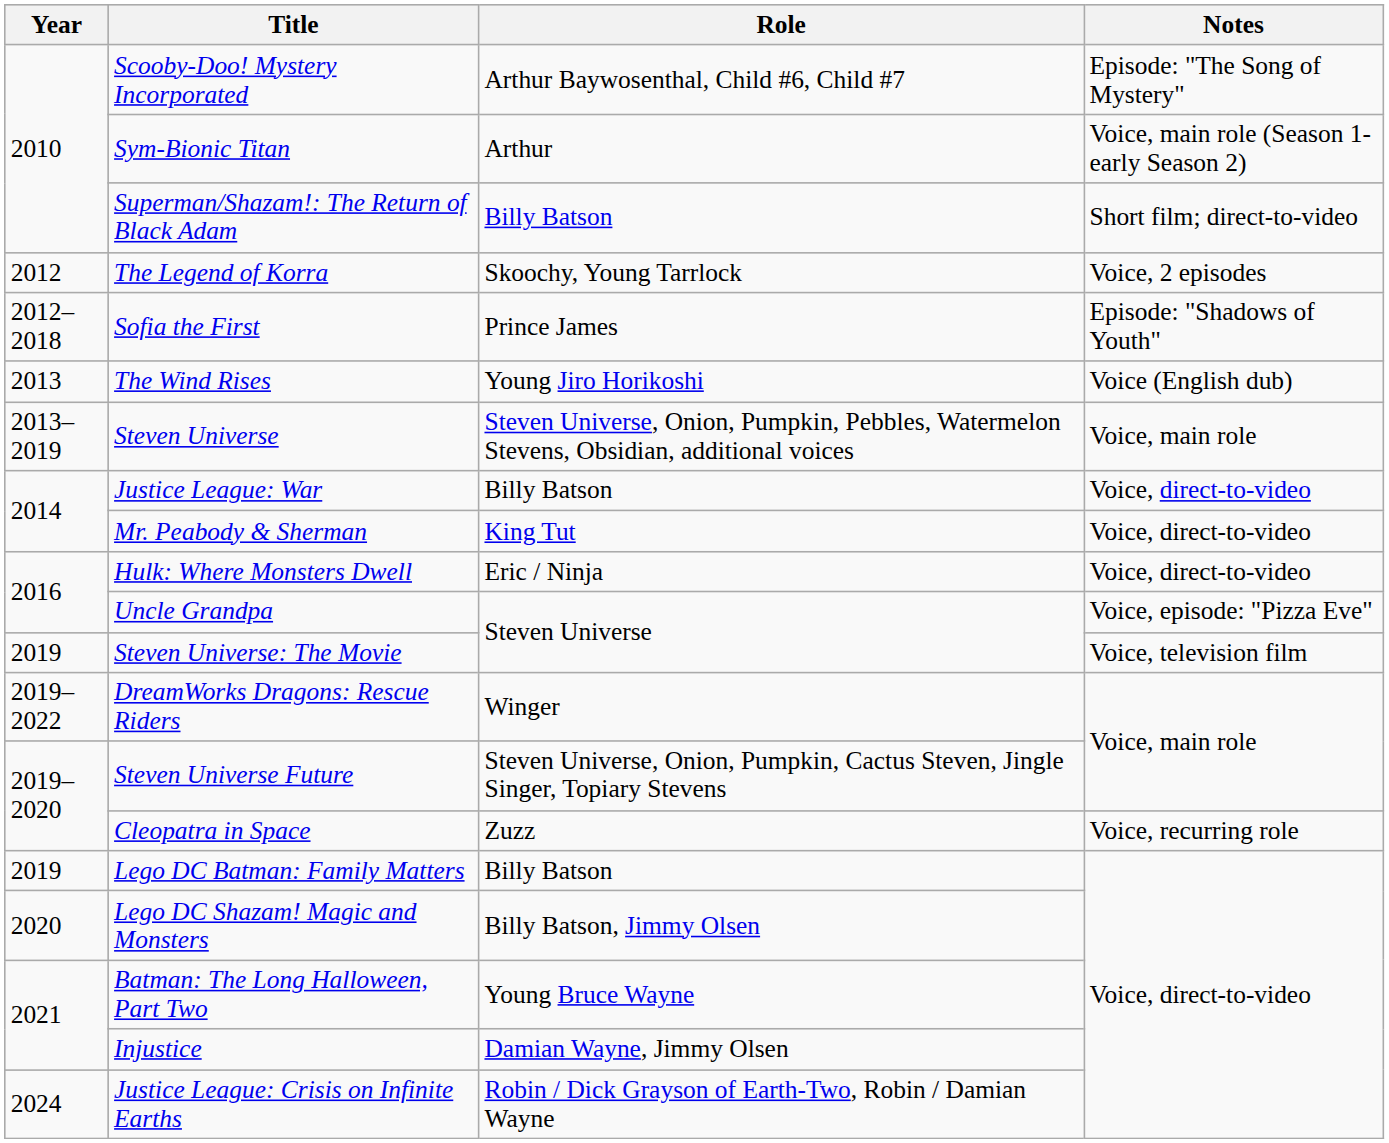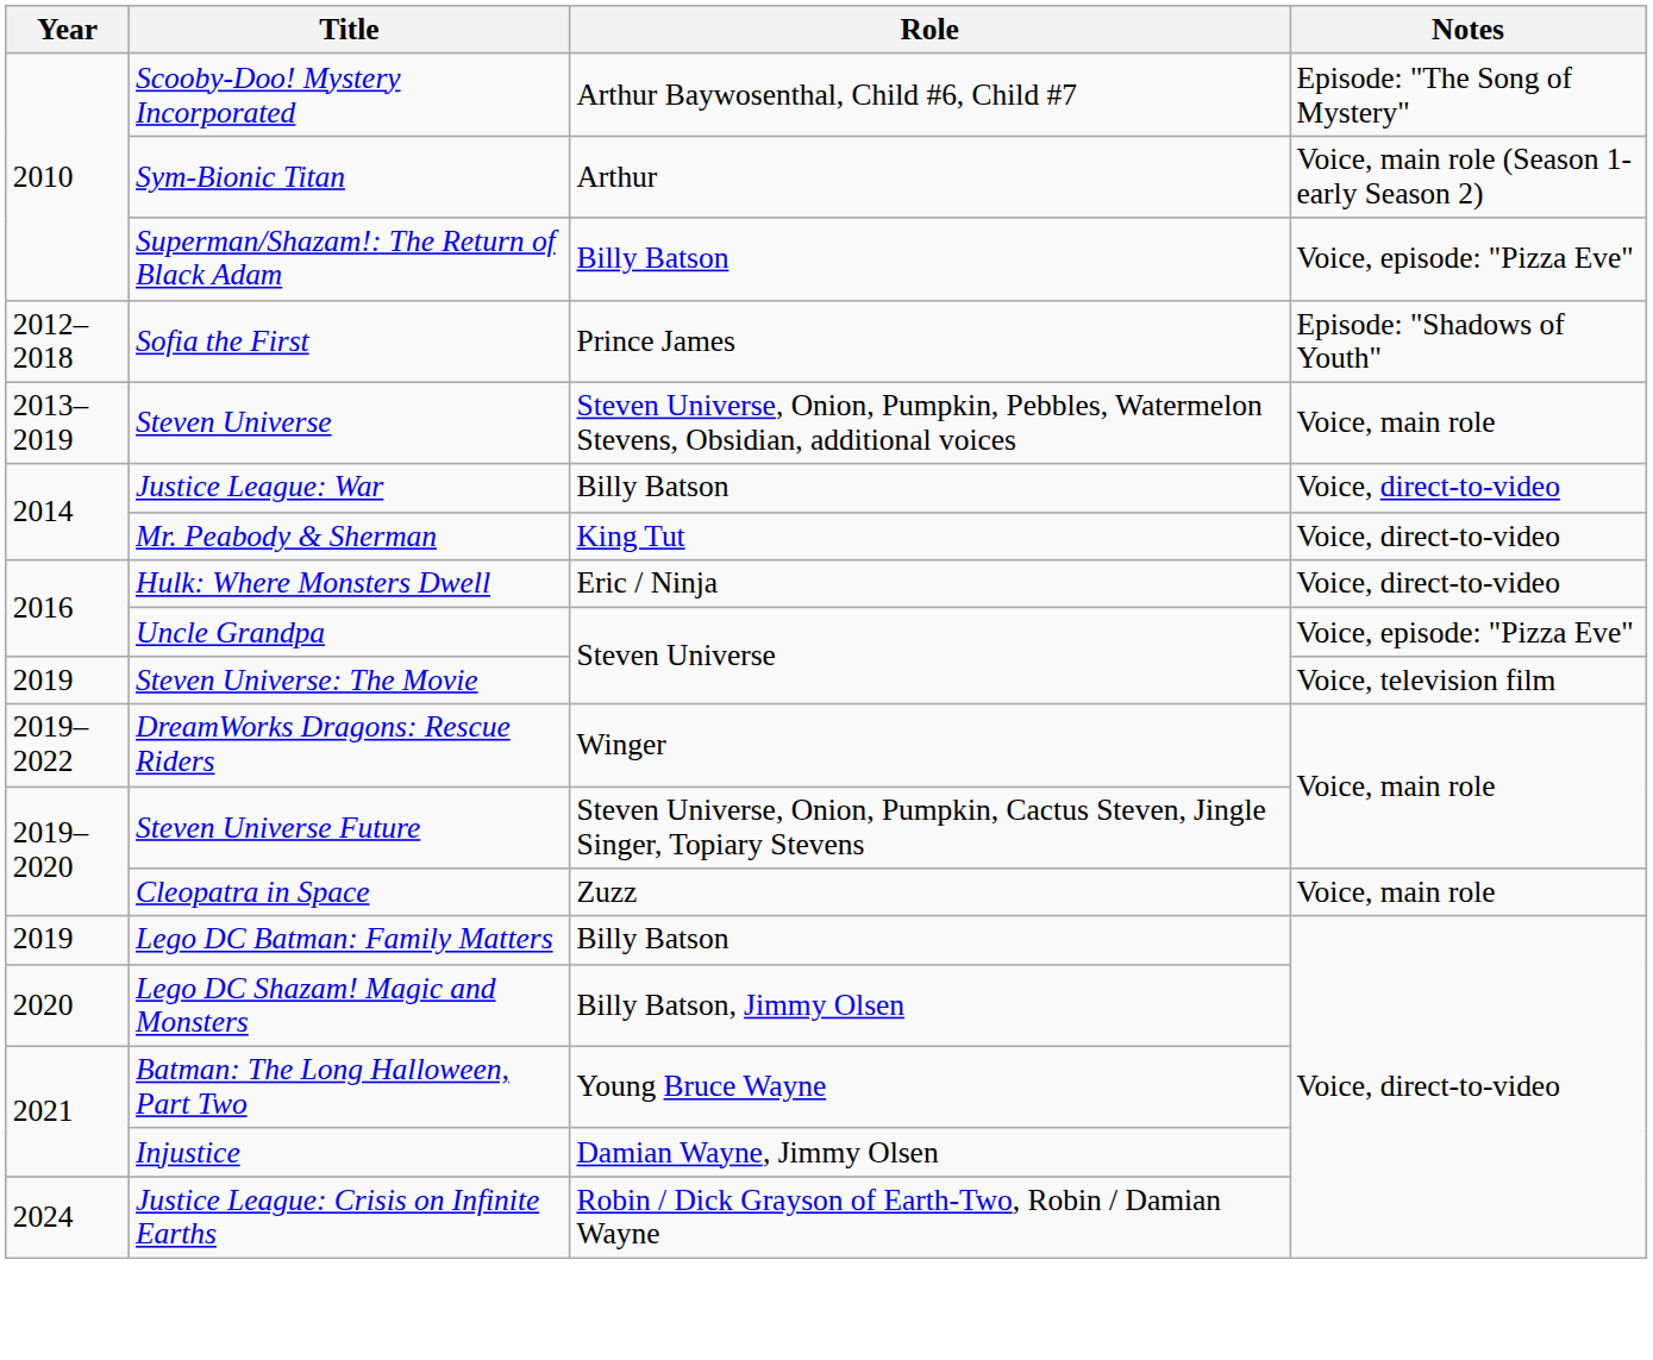Superman/Shazam!: The Return of Black Adam | Notes: Short film; direct-to-video -> Voice, episode: "Pizza Eve"
- row: 2012 | The Legend of Korra | Skoochy, Young Tarrlock | Voice, 2 episodes
- row: 2013 | The Wind Rises | Young Jiro Horikoshi | Voice (English dub)
Cleopatra in Space | Notes: Voice, recurring role -> Voice, main role
